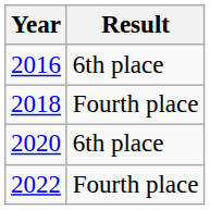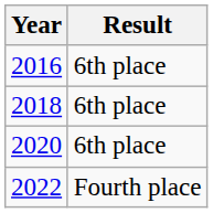2018 | Result: Fourth place -> 6th place
